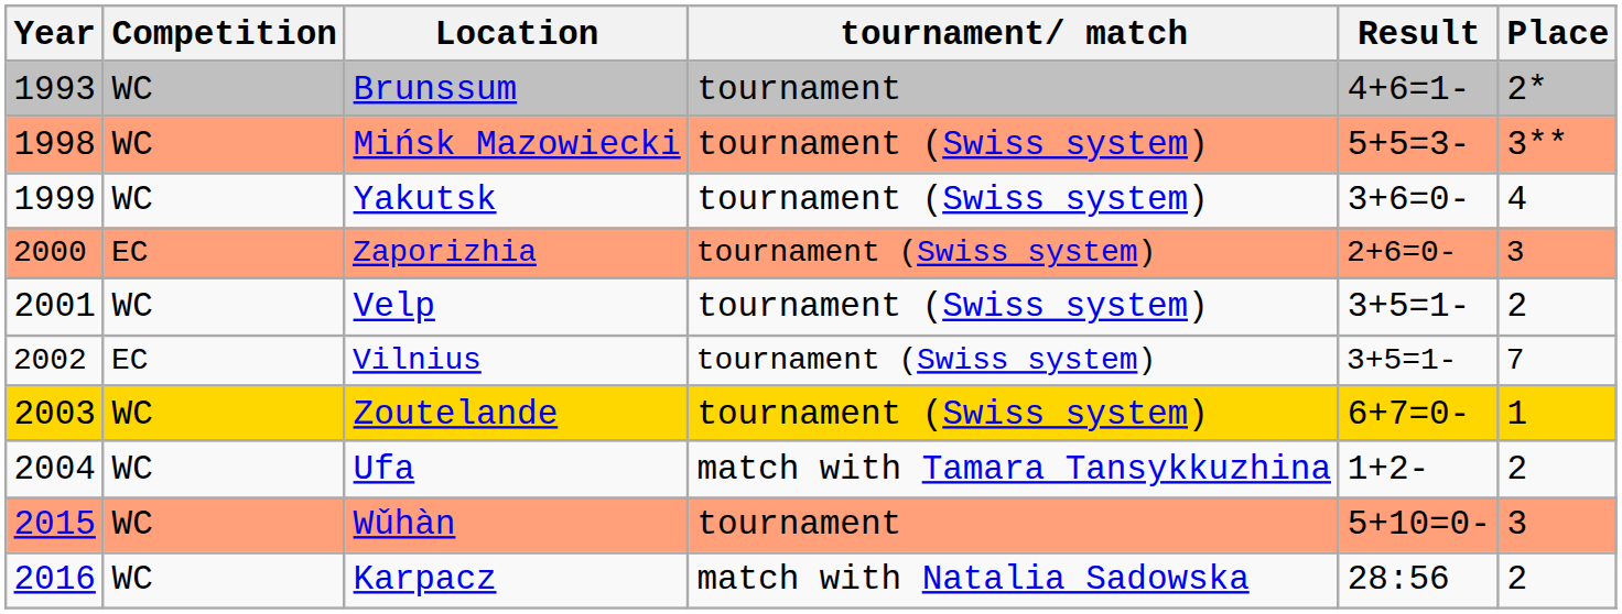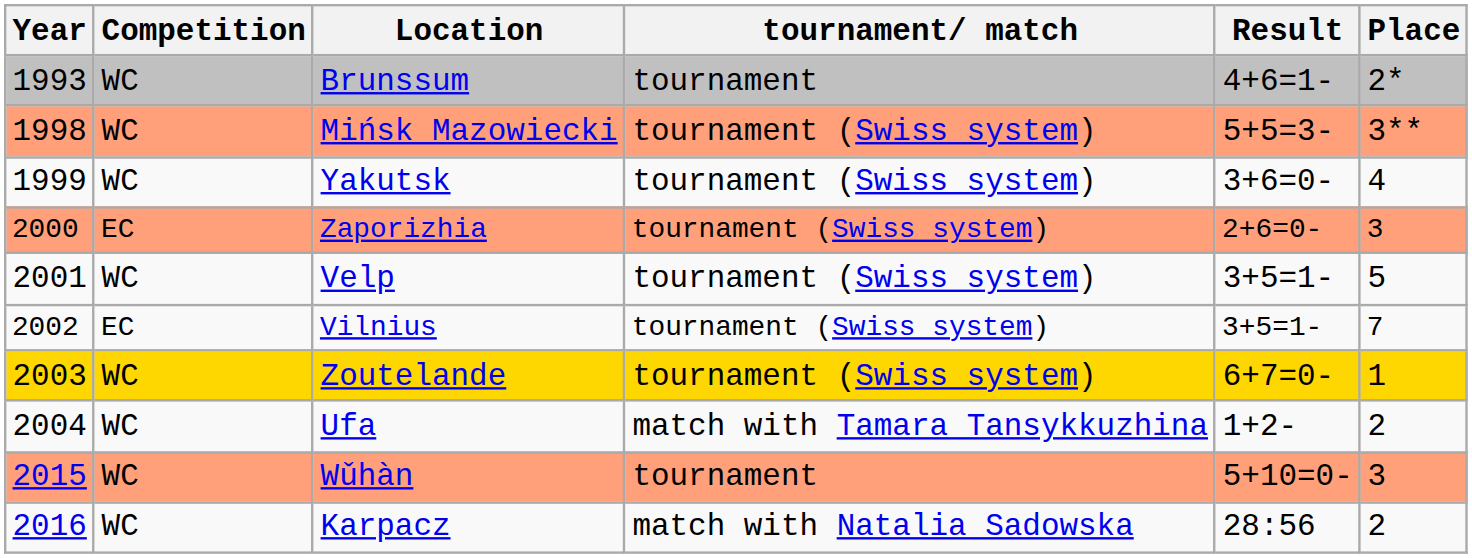Velp | Place: 2 -> 5
